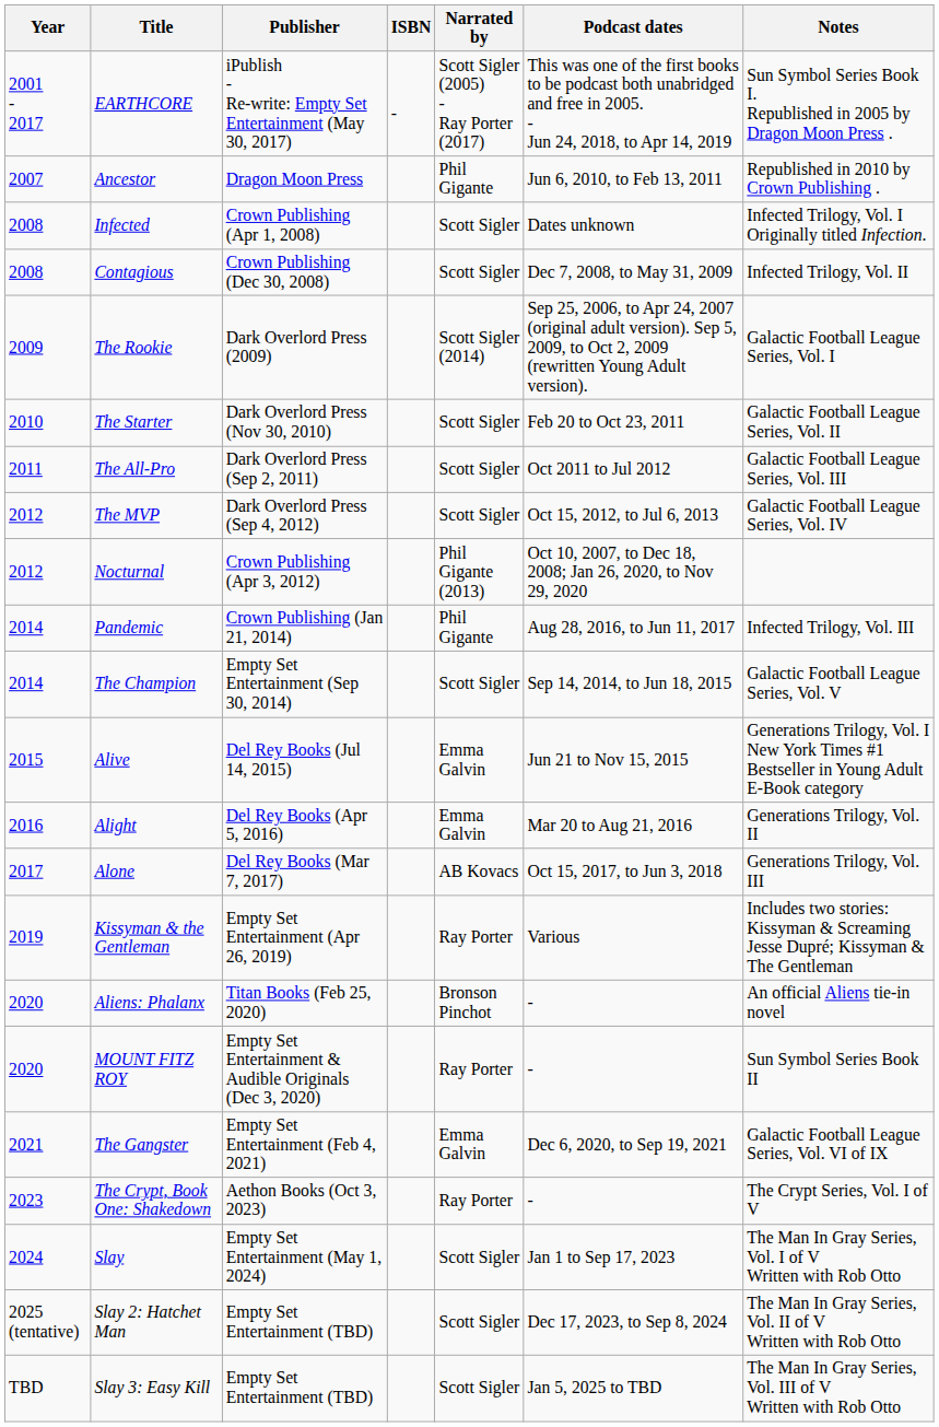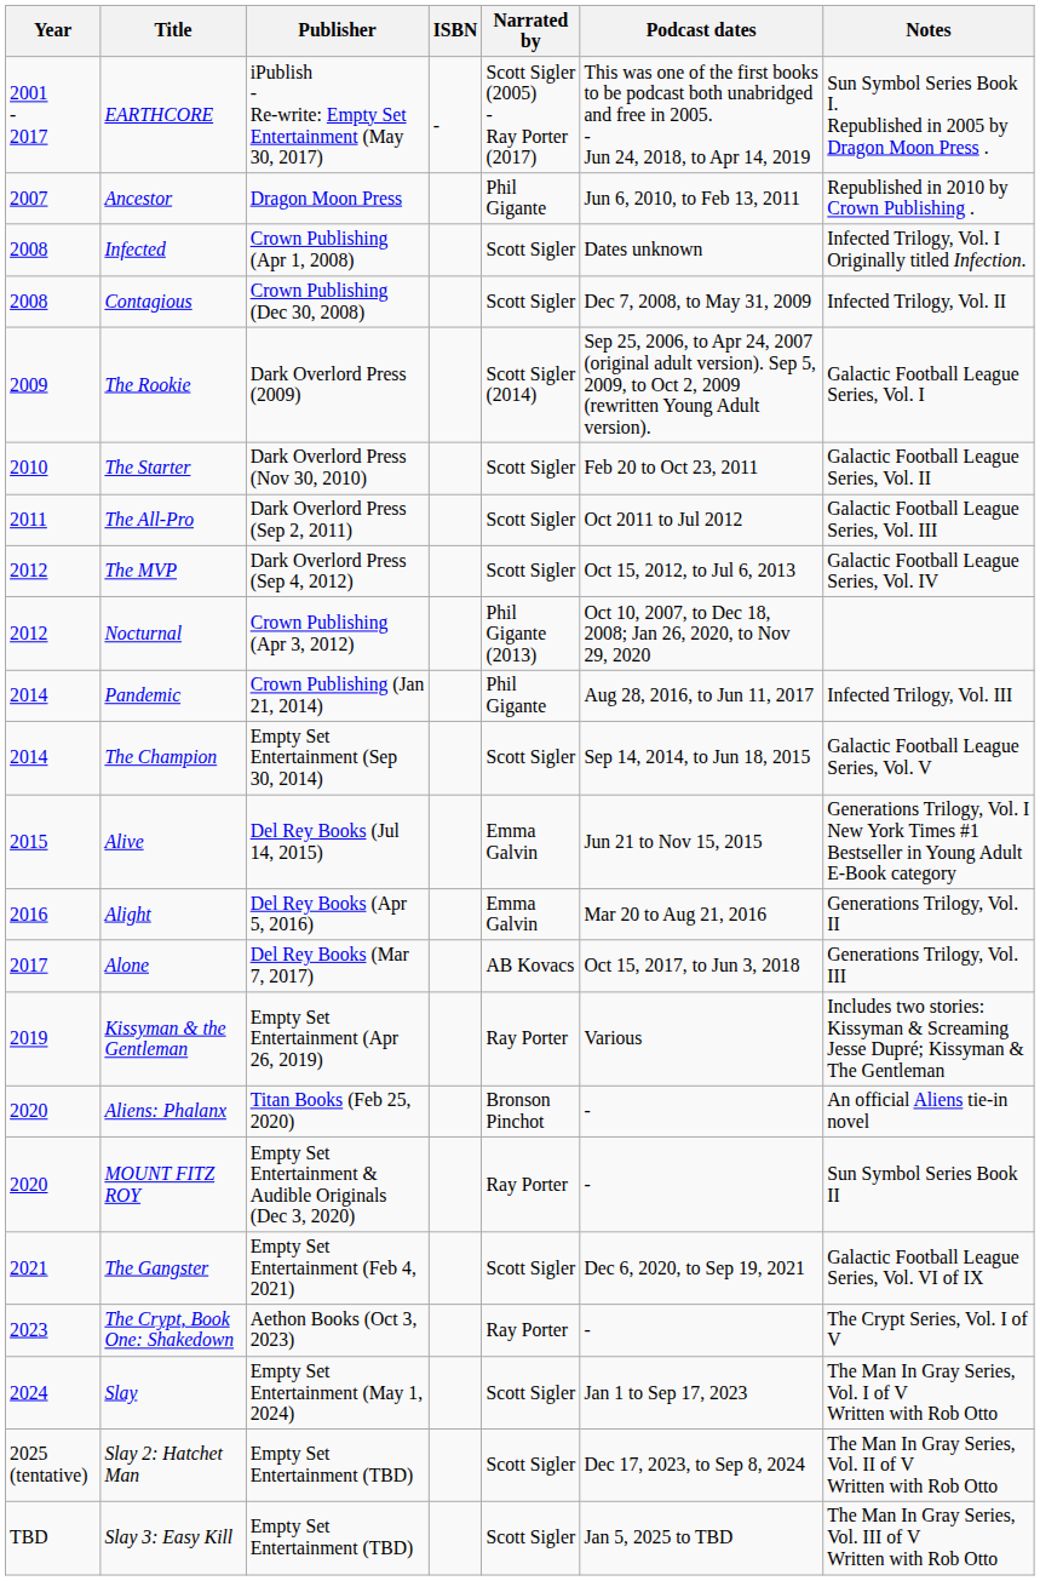The Gangster | Narrated by: Emma Galvin -> Scott Sigler
